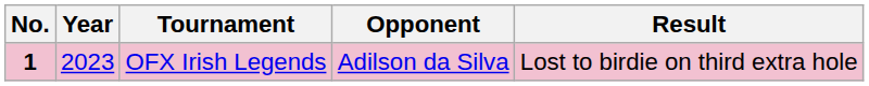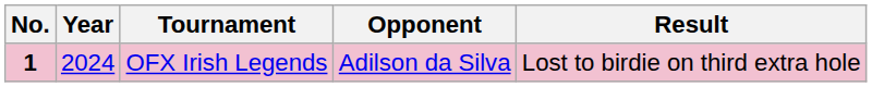OFX Irish Legends | Year: 2023 -> 2024
